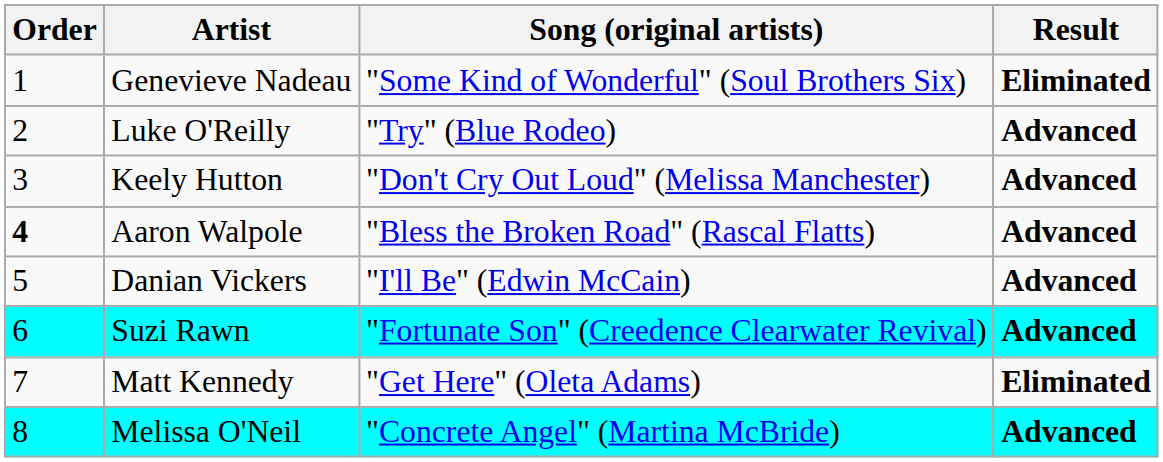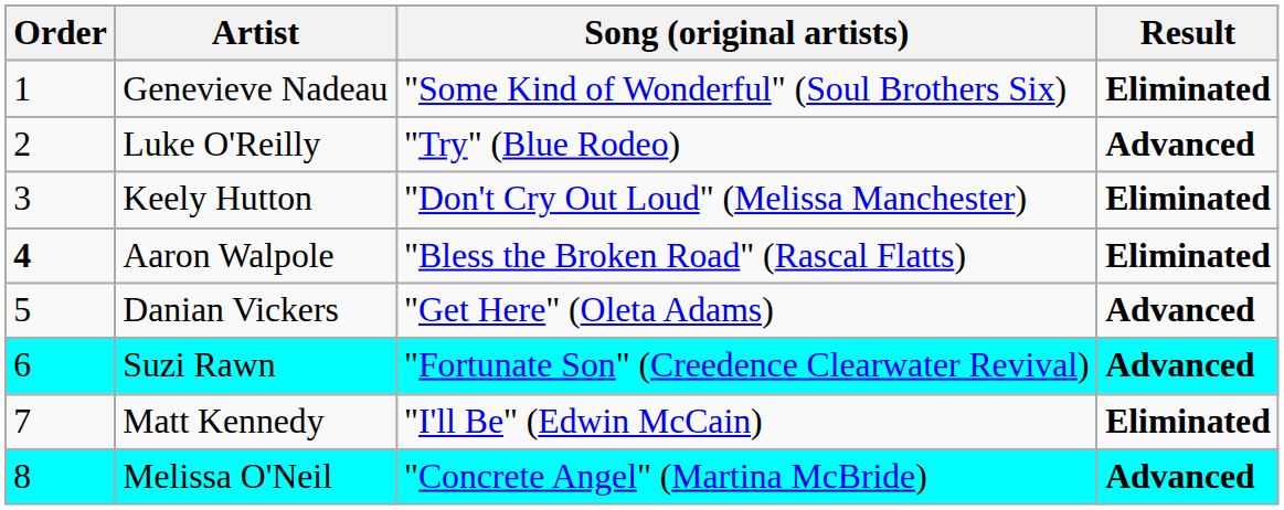Keely Hutton | Result: Advanced -> Eliminated
Aaron Walpole | Result: Advanced -> Eliminated
Danian Vickers | Song (original artists): "I'll Be" (Edwin McCain) -> "Get Here" (Oleta Adams)
Matt Kennedy | Song (original artists): "Get Here" (Oleta Adams) -> "I'll Be" (Edwin McCain)
